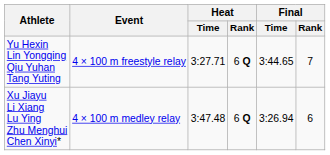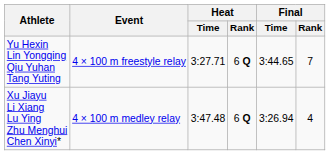Xu Jiayu Li Xiang Lu Ying Zhu Menghui Chen Xinyi* | Final / Rank: 6 -> 4
